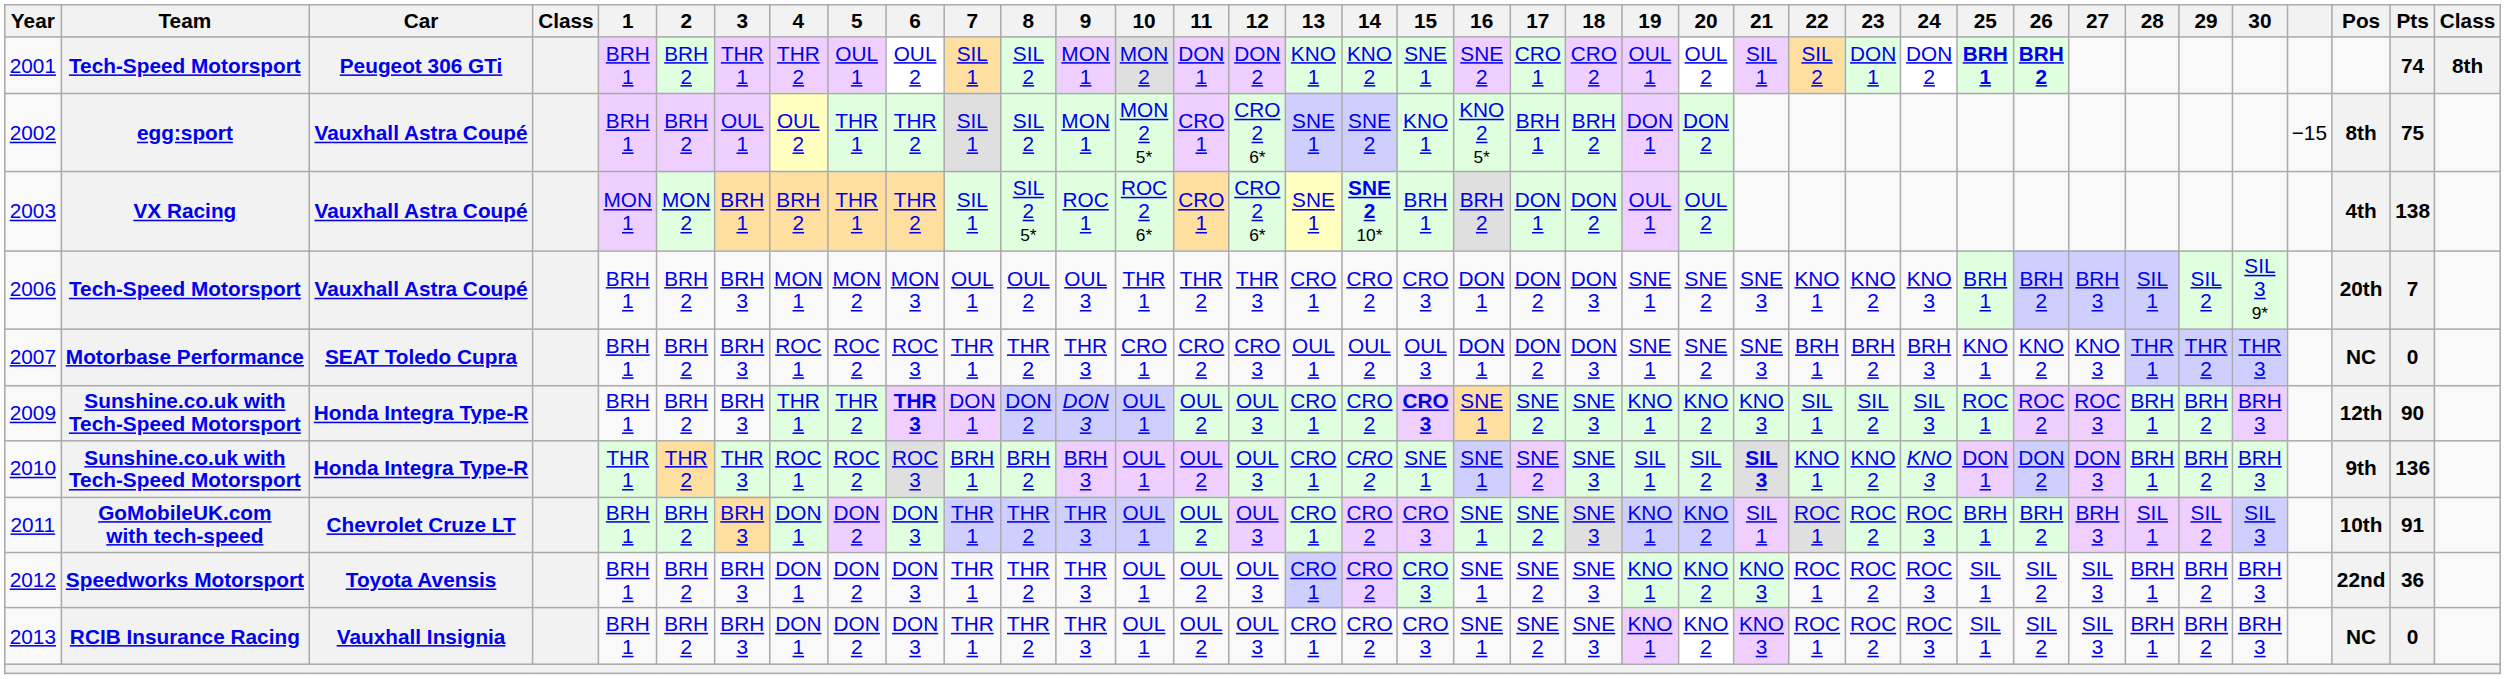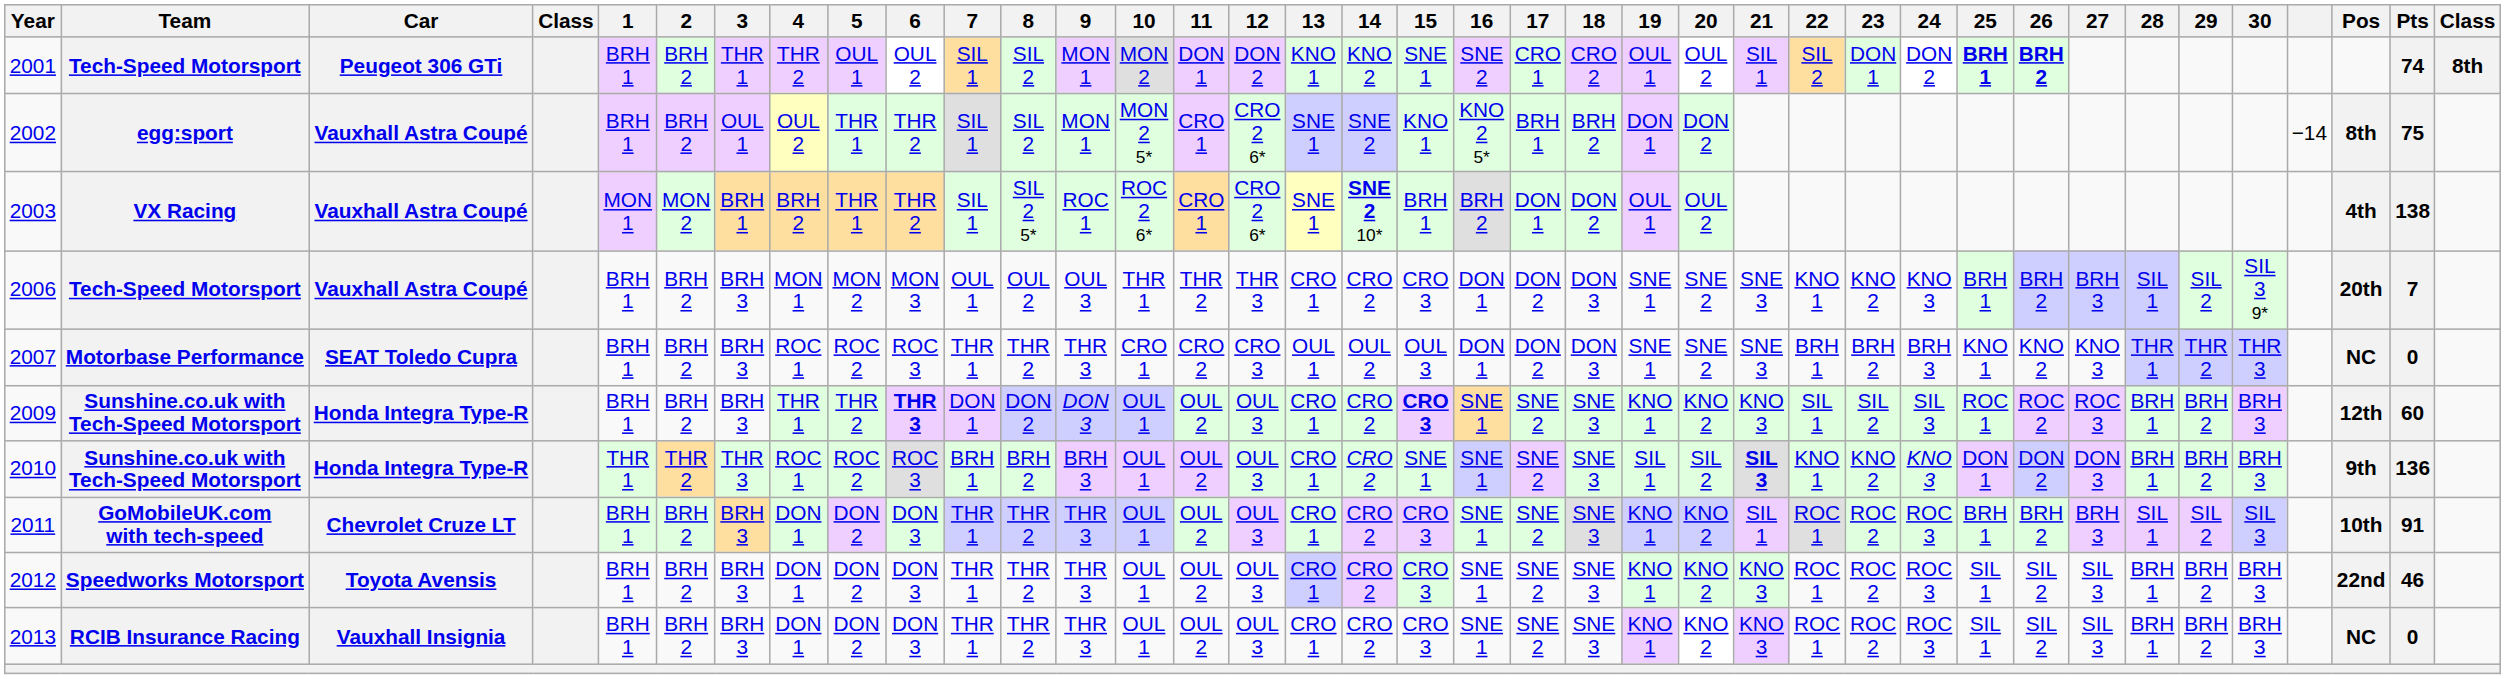2002 | column 35: −15 -> −14
2009 | Pts: 90 -> 60
2012 | Pts: 36 -> 46
